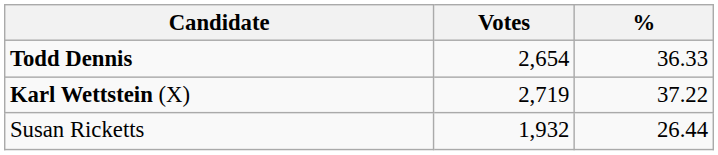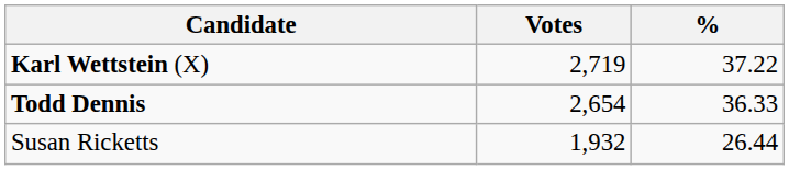rows swapped: Karl Wettstein (X) <-> Todd Dennis
